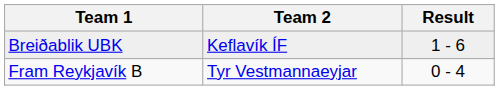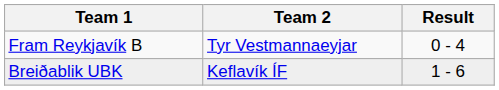rows swapped: Fram Reykjavík B <-> Breiðablik UBK
